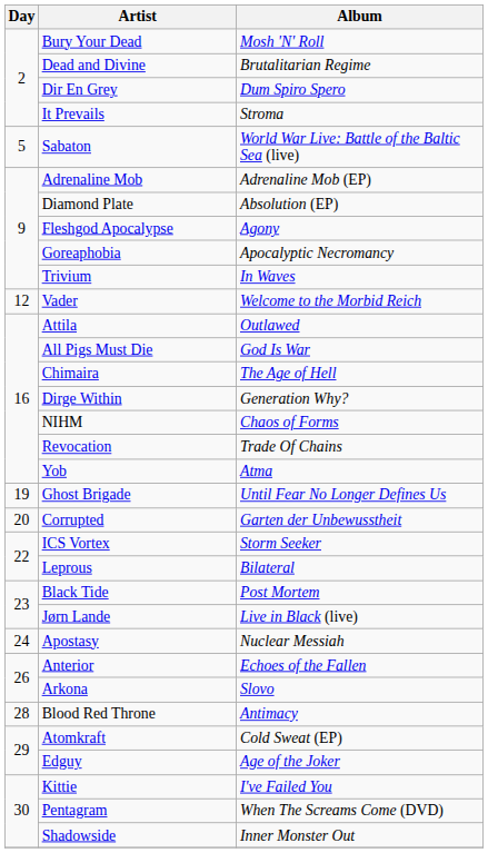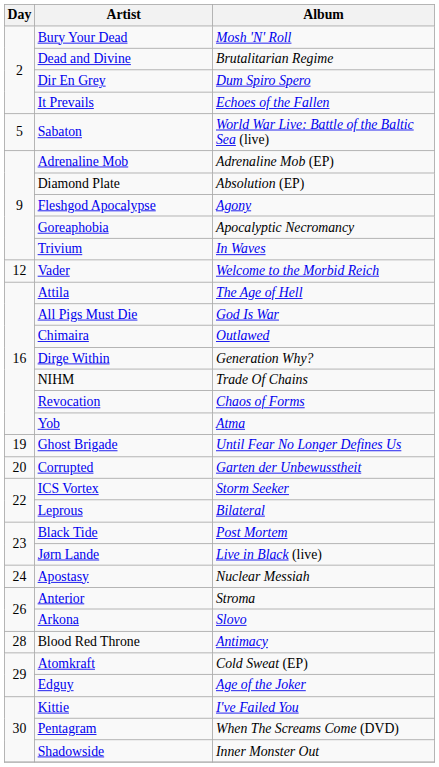It Prevails | Album: Stroma -> Echoes of the Fallen
Attila | Album: Outlawed -> The Age of Hell
Chimaira | Album: The Age of Hell -> Outlawed
NIHM | Album: Chaos of Forms -> Trade Of Chains
Revocation | Album: Trade Of Chains -> Chaos of Forms
Anterior | Album: Echoes of the Fallen -> Stroma
